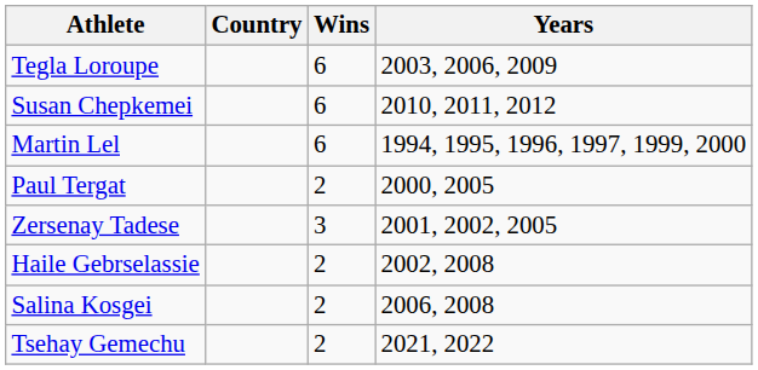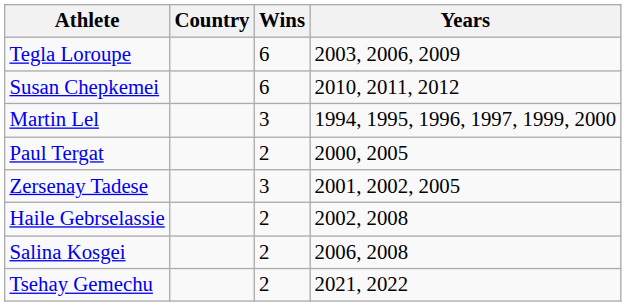Martin Lel | Wins: 6 -> 3
